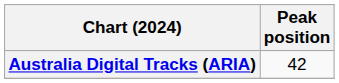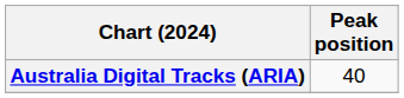Australia Digital Tracks (ARIA) | Peak position: 42 -> 40
